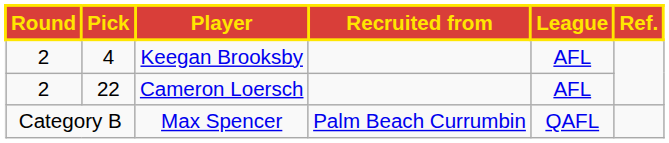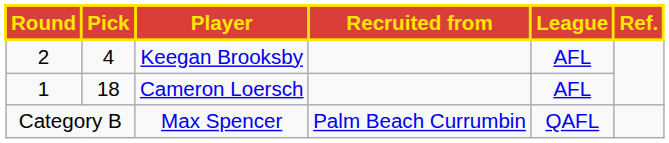Cameron Loersch | Round: 2 -> 1
Cameron Loersch | Pick: 22 -> 18
